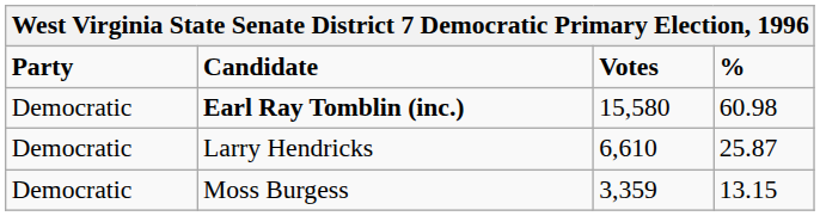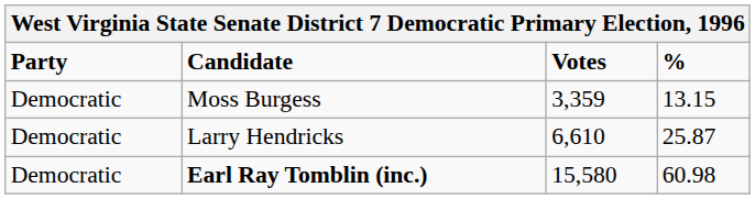rows swapped: Earl Ray Tomblin (inc.) <-> Moss Burgess
